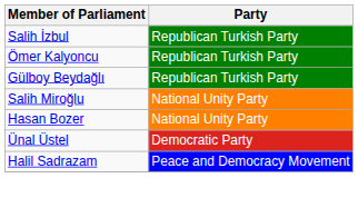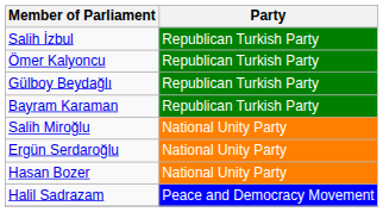+ row: Bayram Karaman | Republican Turkish Party
+ row: Ergün Serdaroğlu | National Unity Party
- row: Ünal Üstel | Democratic Party
